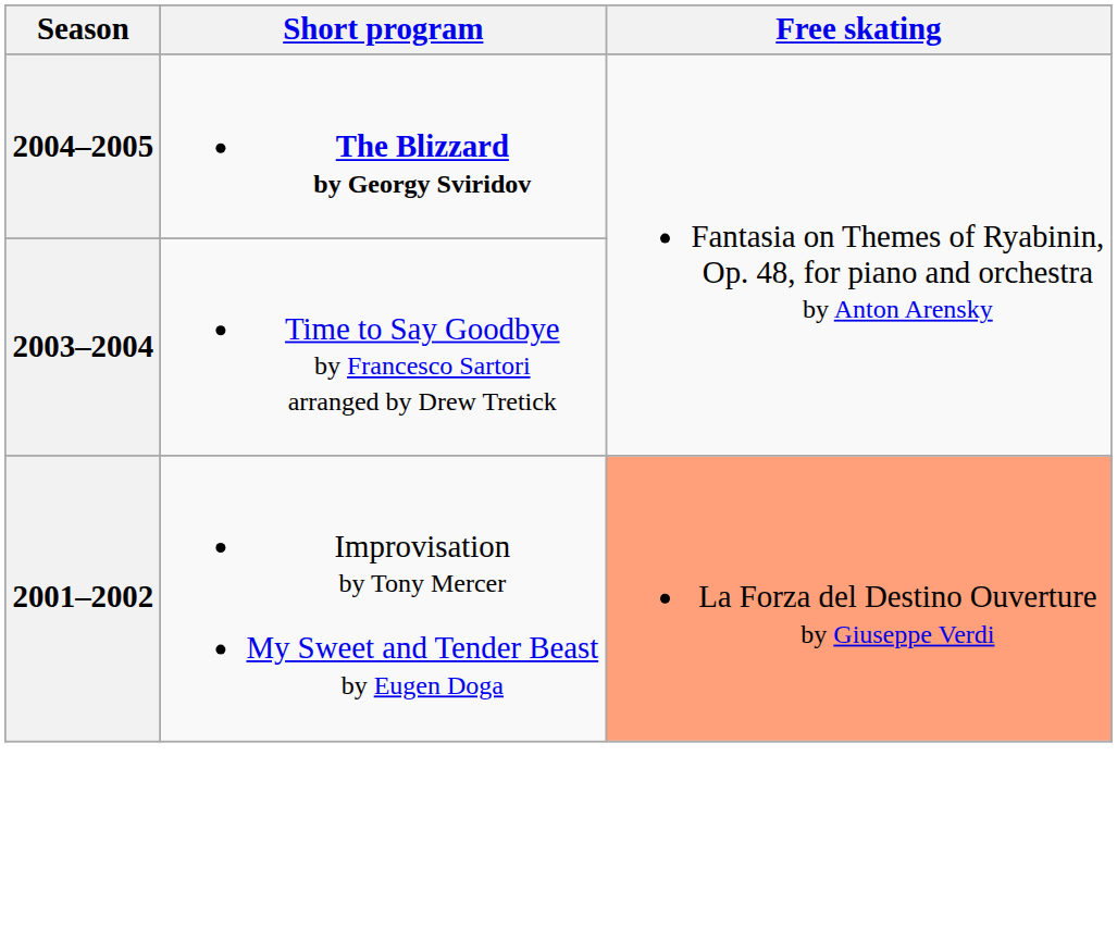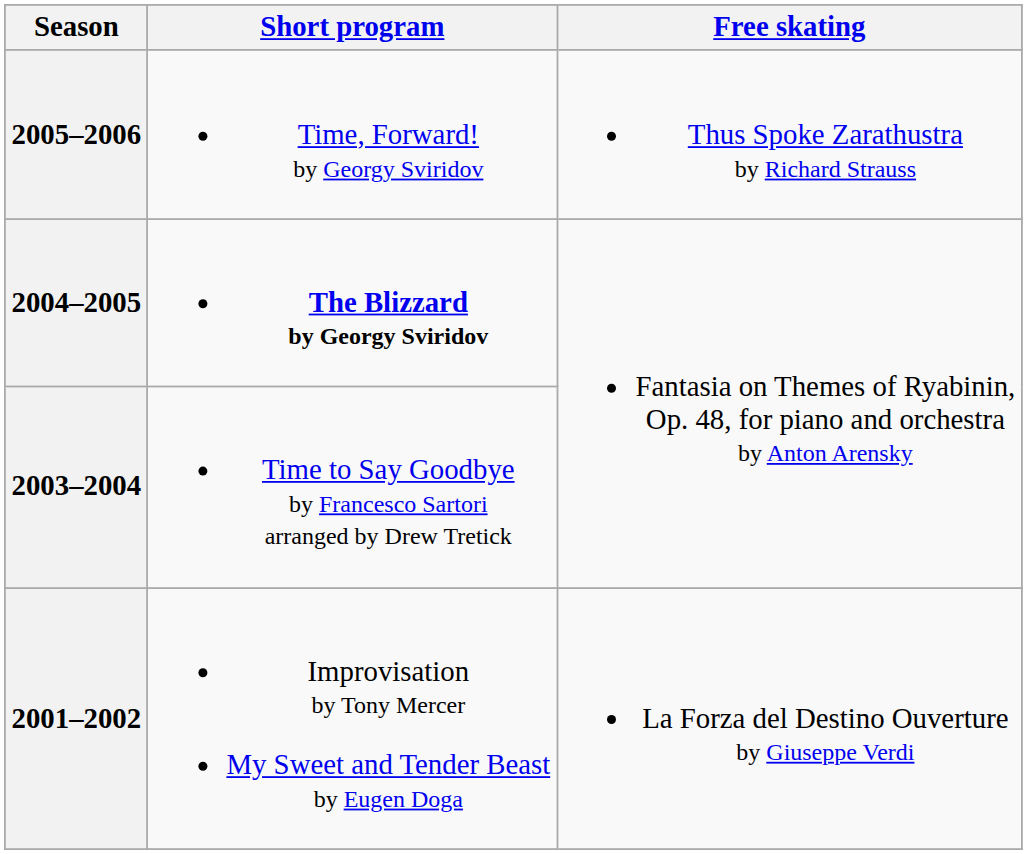+ row: 2005–2006 | Time, Forward! by Georgy Sviridov | Thus Spoke Zarathustra by Richard Strauss
2001–2002 | Free skating: lightsalmon background -> no background
